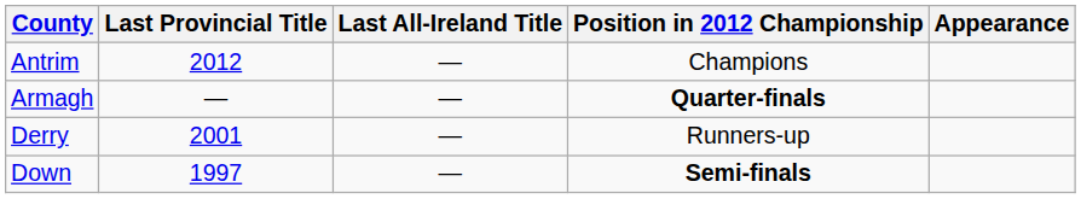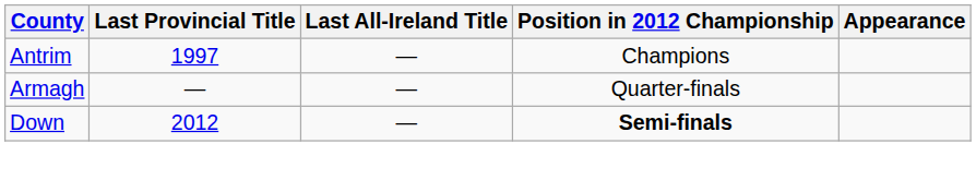Antrim | Last Provincial Title: 2012 -> 1997
Armagh | Position in 2012 Championship: bold -> normal
- row: Derry | 2001 | — | Runners-up
Down | Last Provincial Title: 1997 -> 2012
